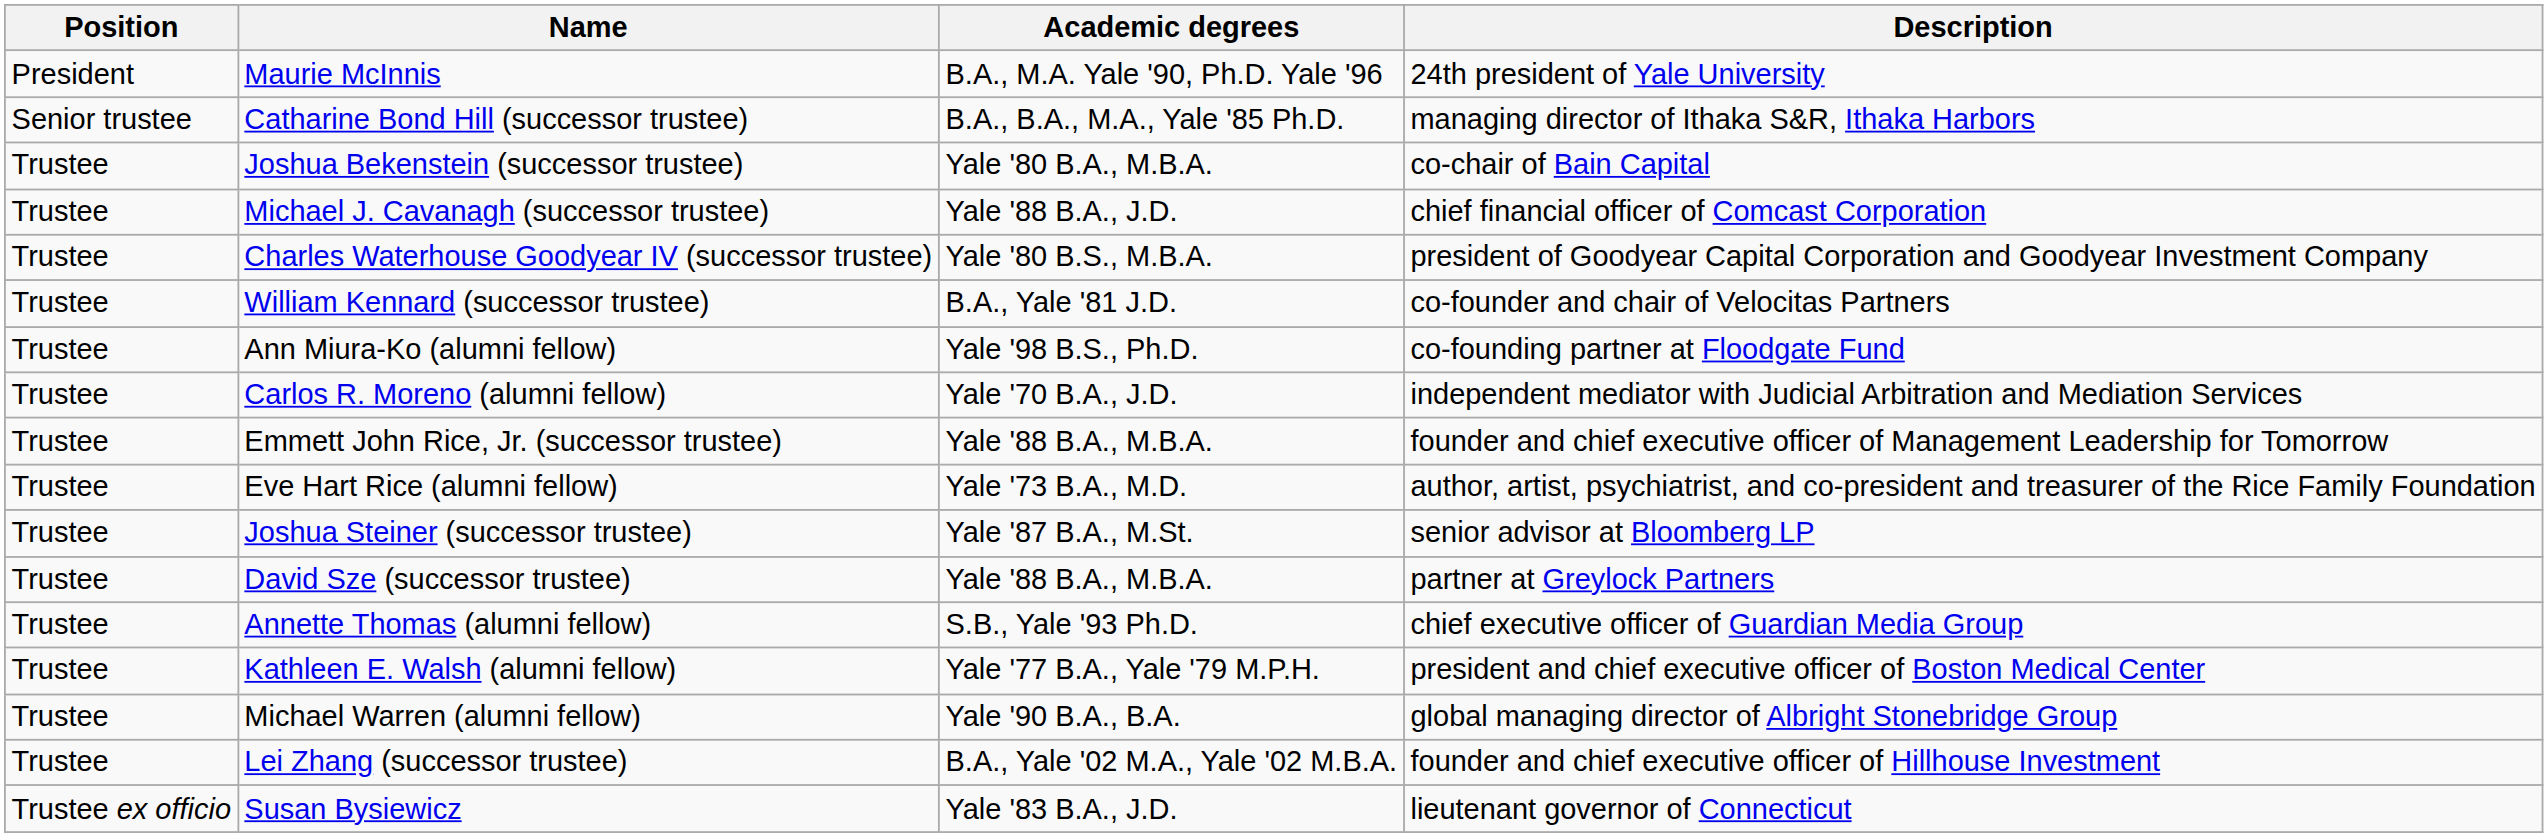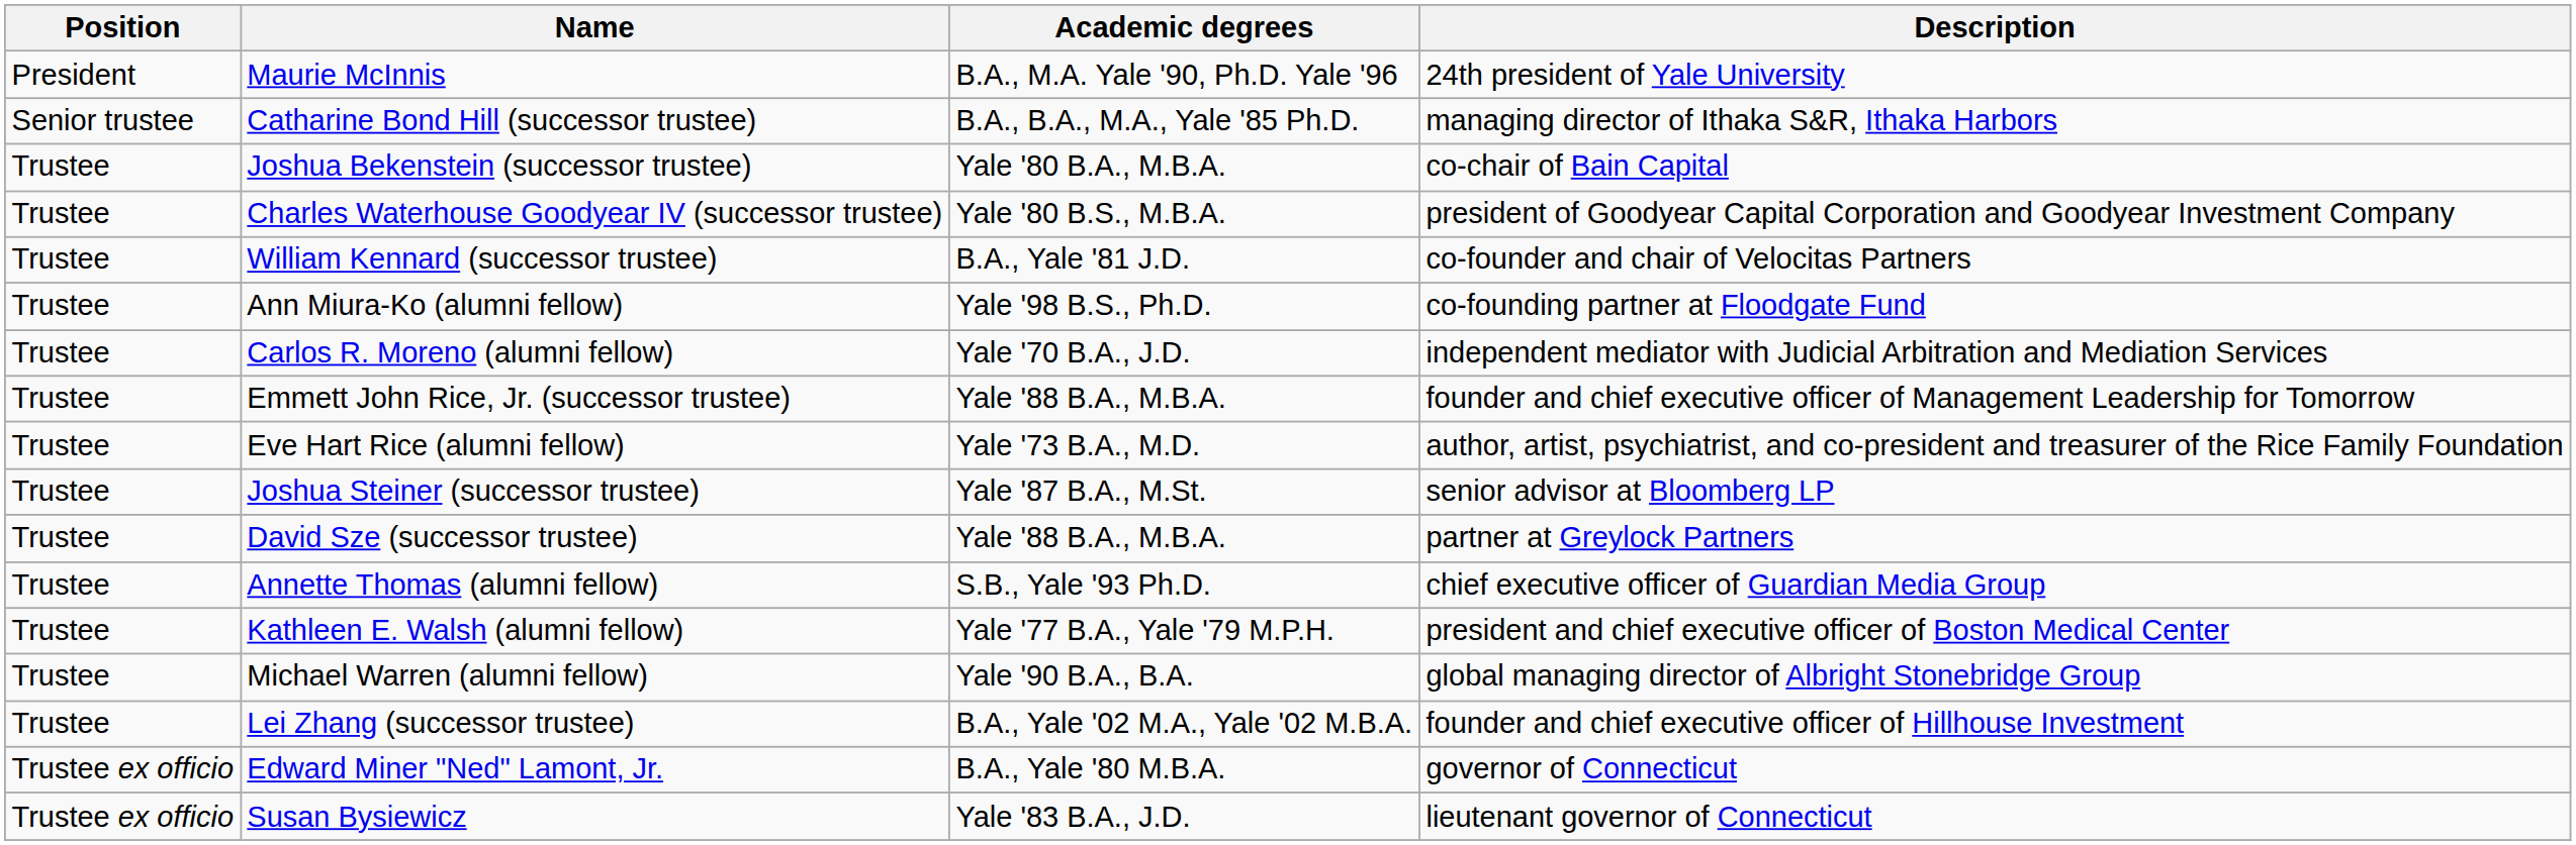- row: Trustee | Michael J. Cavanagh (successor trustee) | Yale '88 B.A., J.D. | chief financial officer of Comcast Corporation
+ row: Trustee ex officio | Edward Miner "Ned" Lamont, Jr. | B.A., Yale '80 M.B.A. | governor of Connecticut
